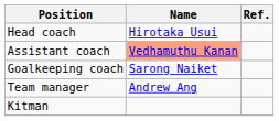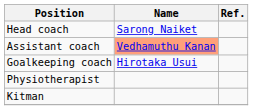Head coach | Name: Hirotaka Usui -> Sarong Naiket
Goalkeeping coach | Name: Sarong Naiket -> Hirotaka Usui
- row: Team manager | Andrew Ang
+ row: Physiotherapist
